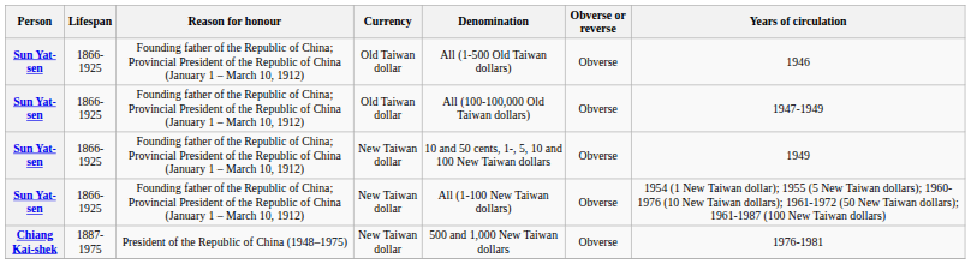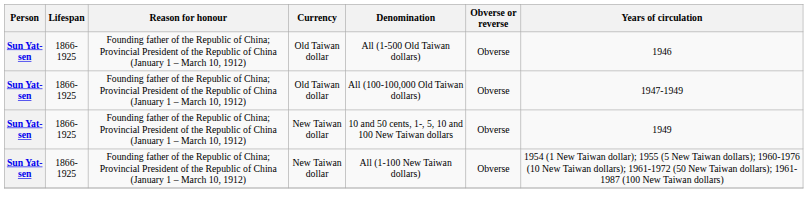- row: Chiang Kai-shek | 1887-1975 | President of the Republic of China (1948–1975) | New Taiwan dollar | 500 and 1,000 New Taiwan dollars | Obverse | 1976-1981
